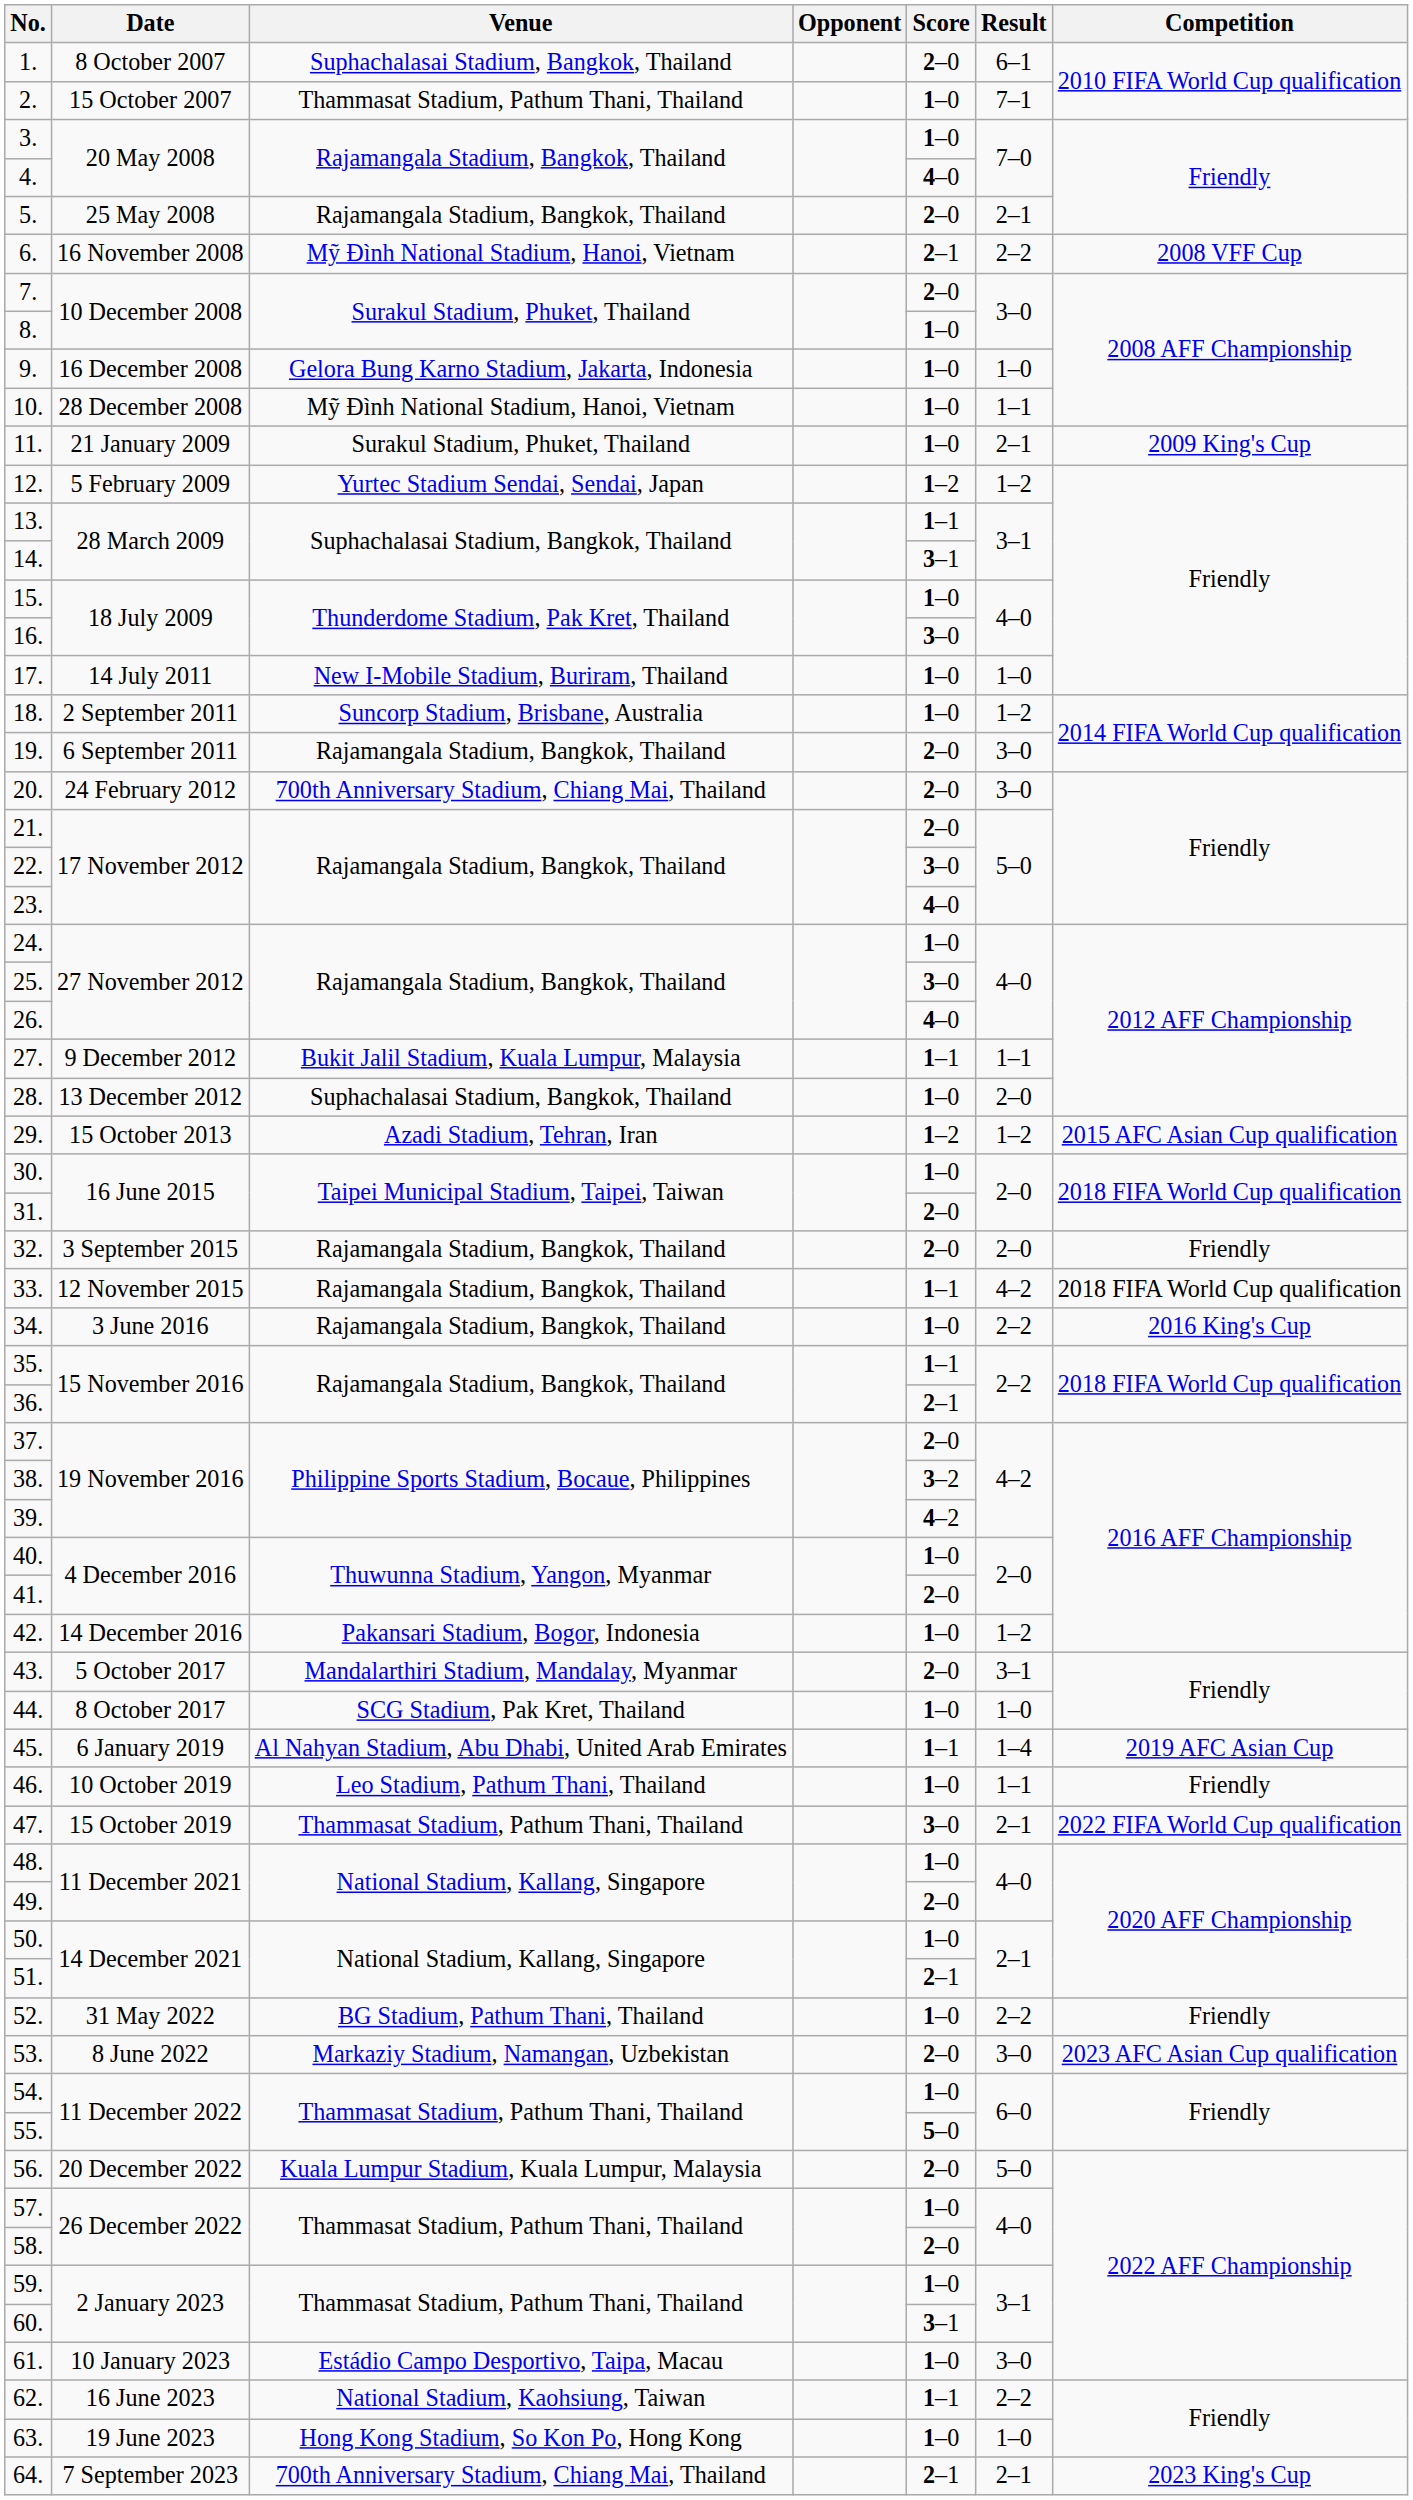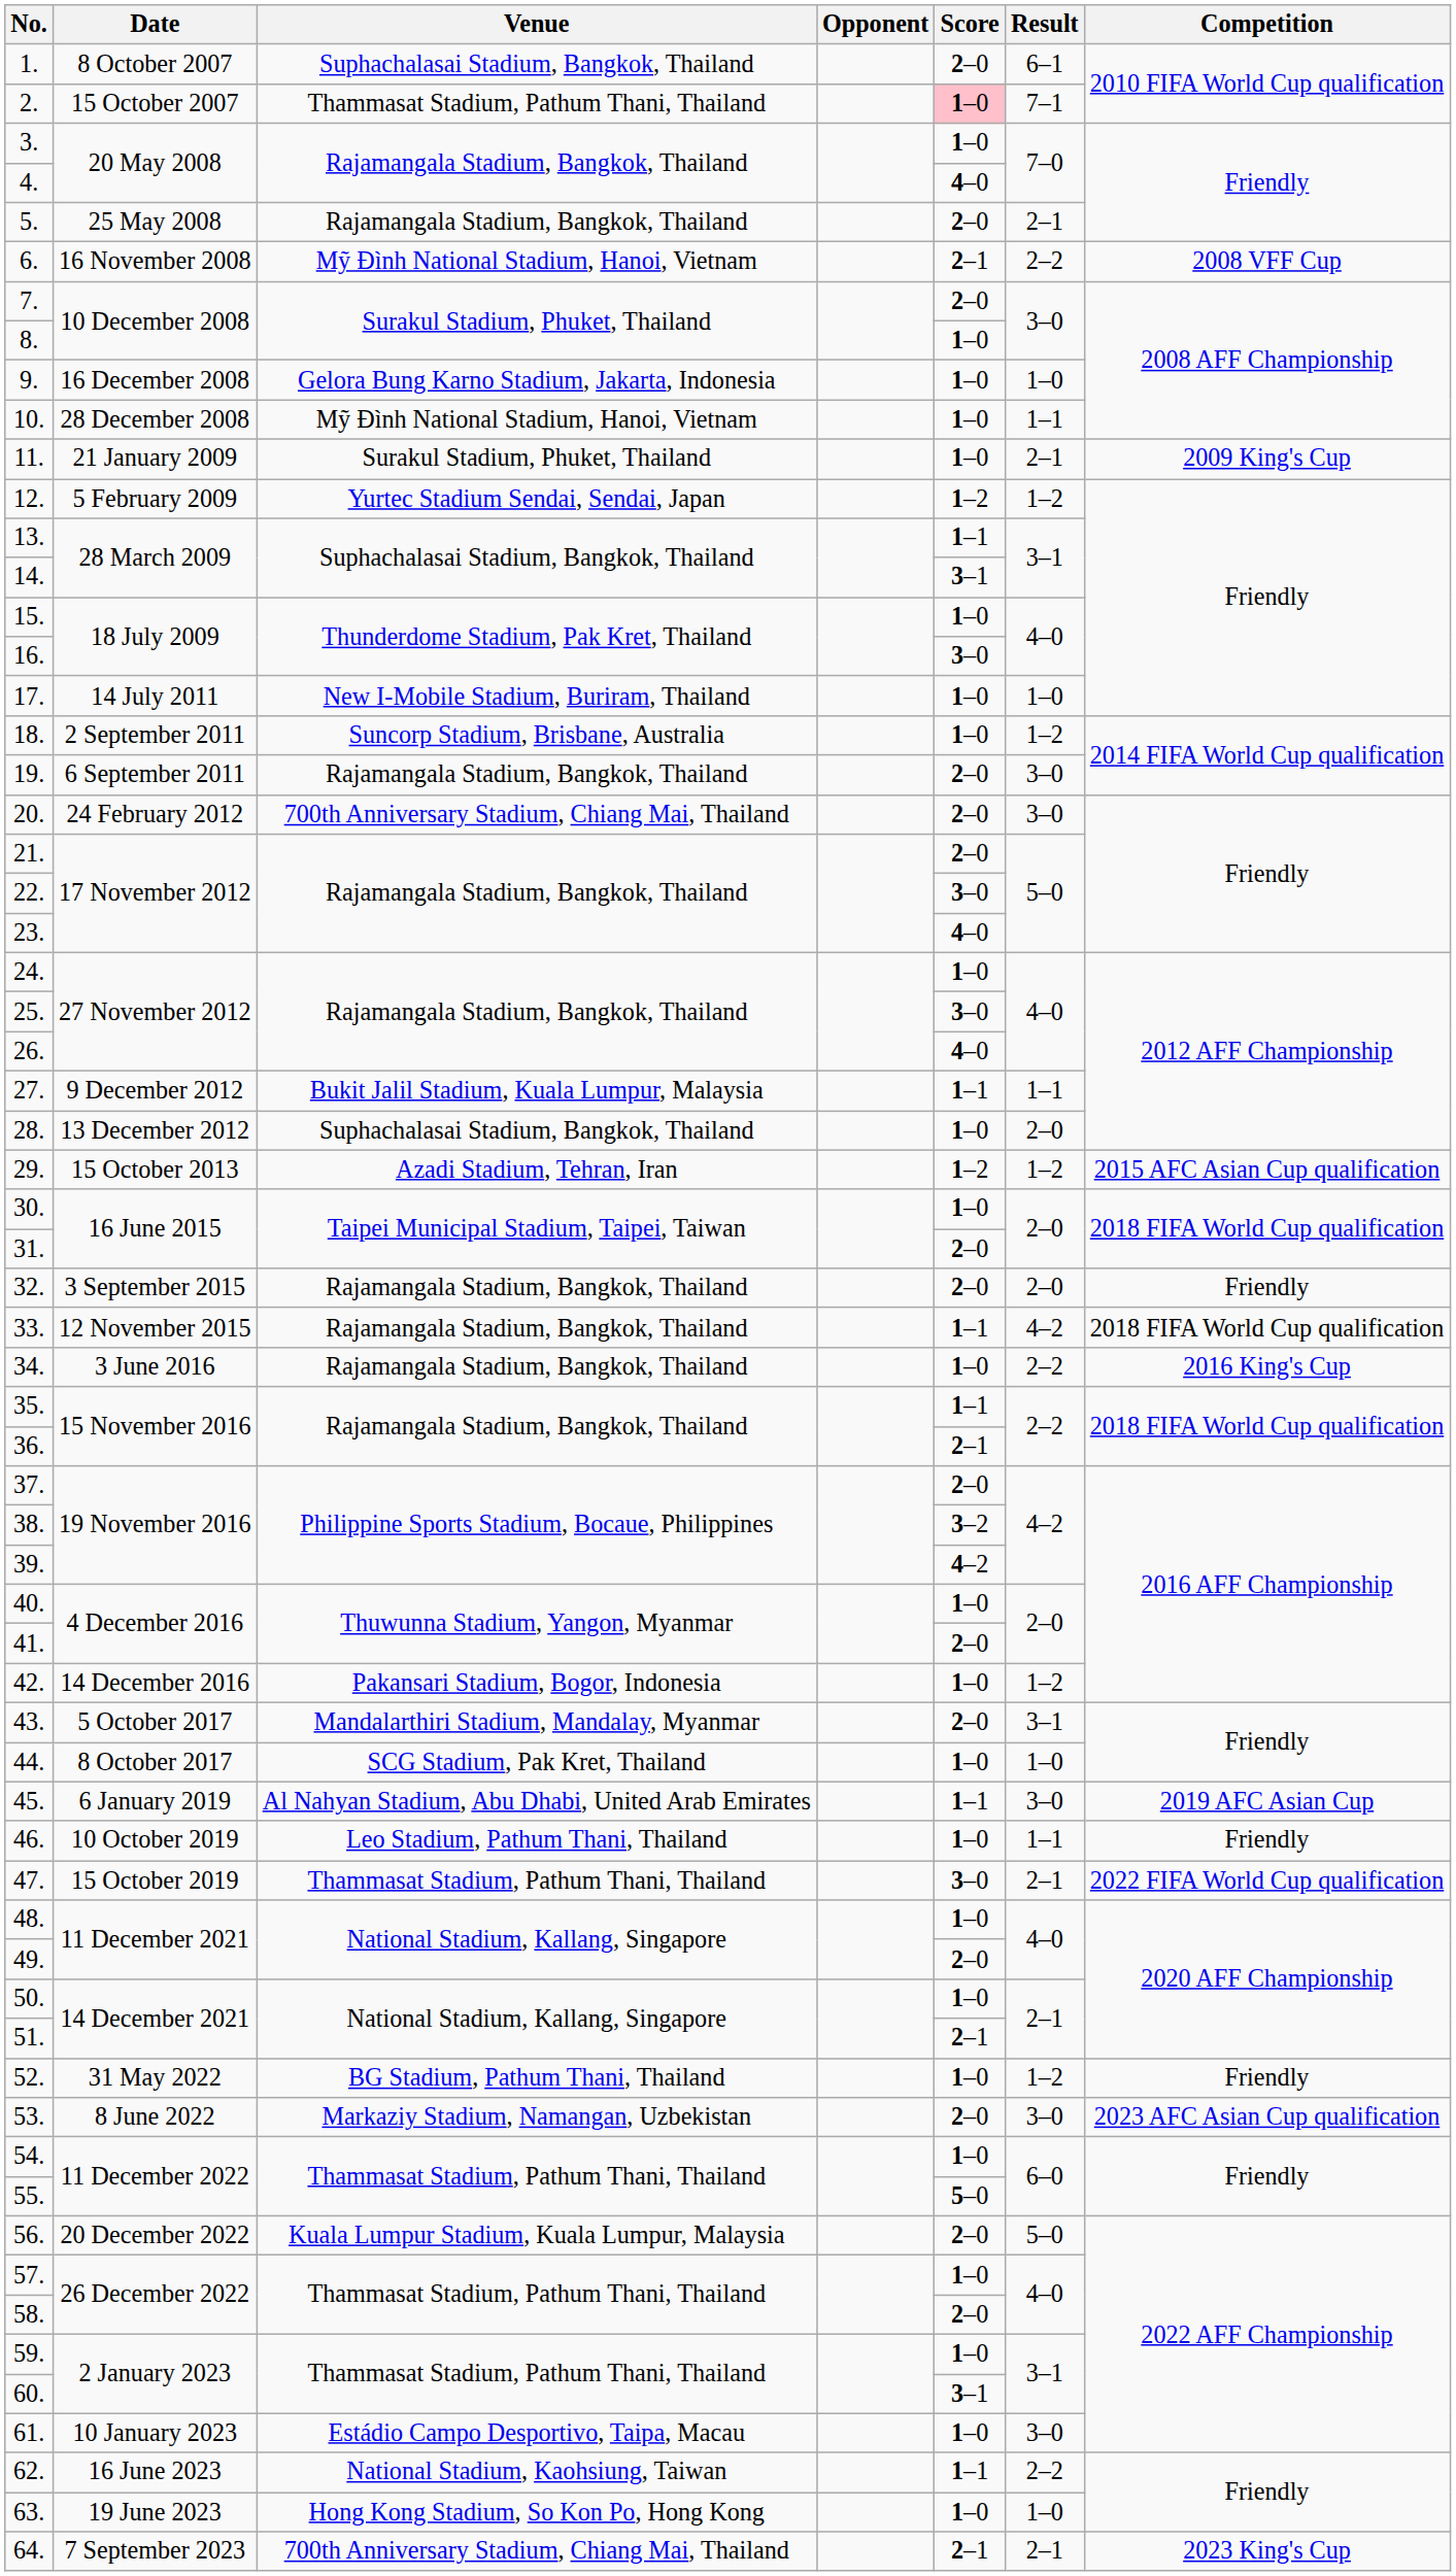2. | Score: no background -> pink background
45. | Result: 1–4 -> 3–0
52. | Result: 2–2 -> 1–2
